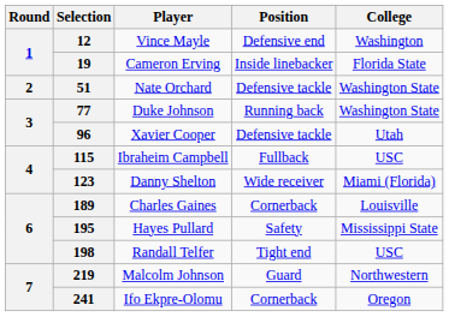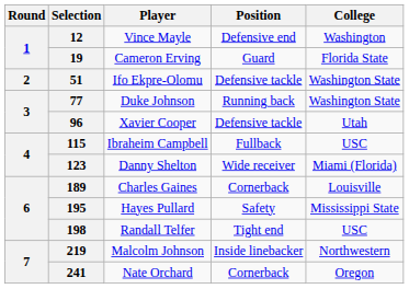19 | Position: Inside linebacker -> Guard
51 | Player: Nate Orchard -> Ifo Ekpre-Olomu
219 | Position: Guard -> Inside linebacker
241 | Player: Ifo Ekpre-Olomu -> Nate Orchard
